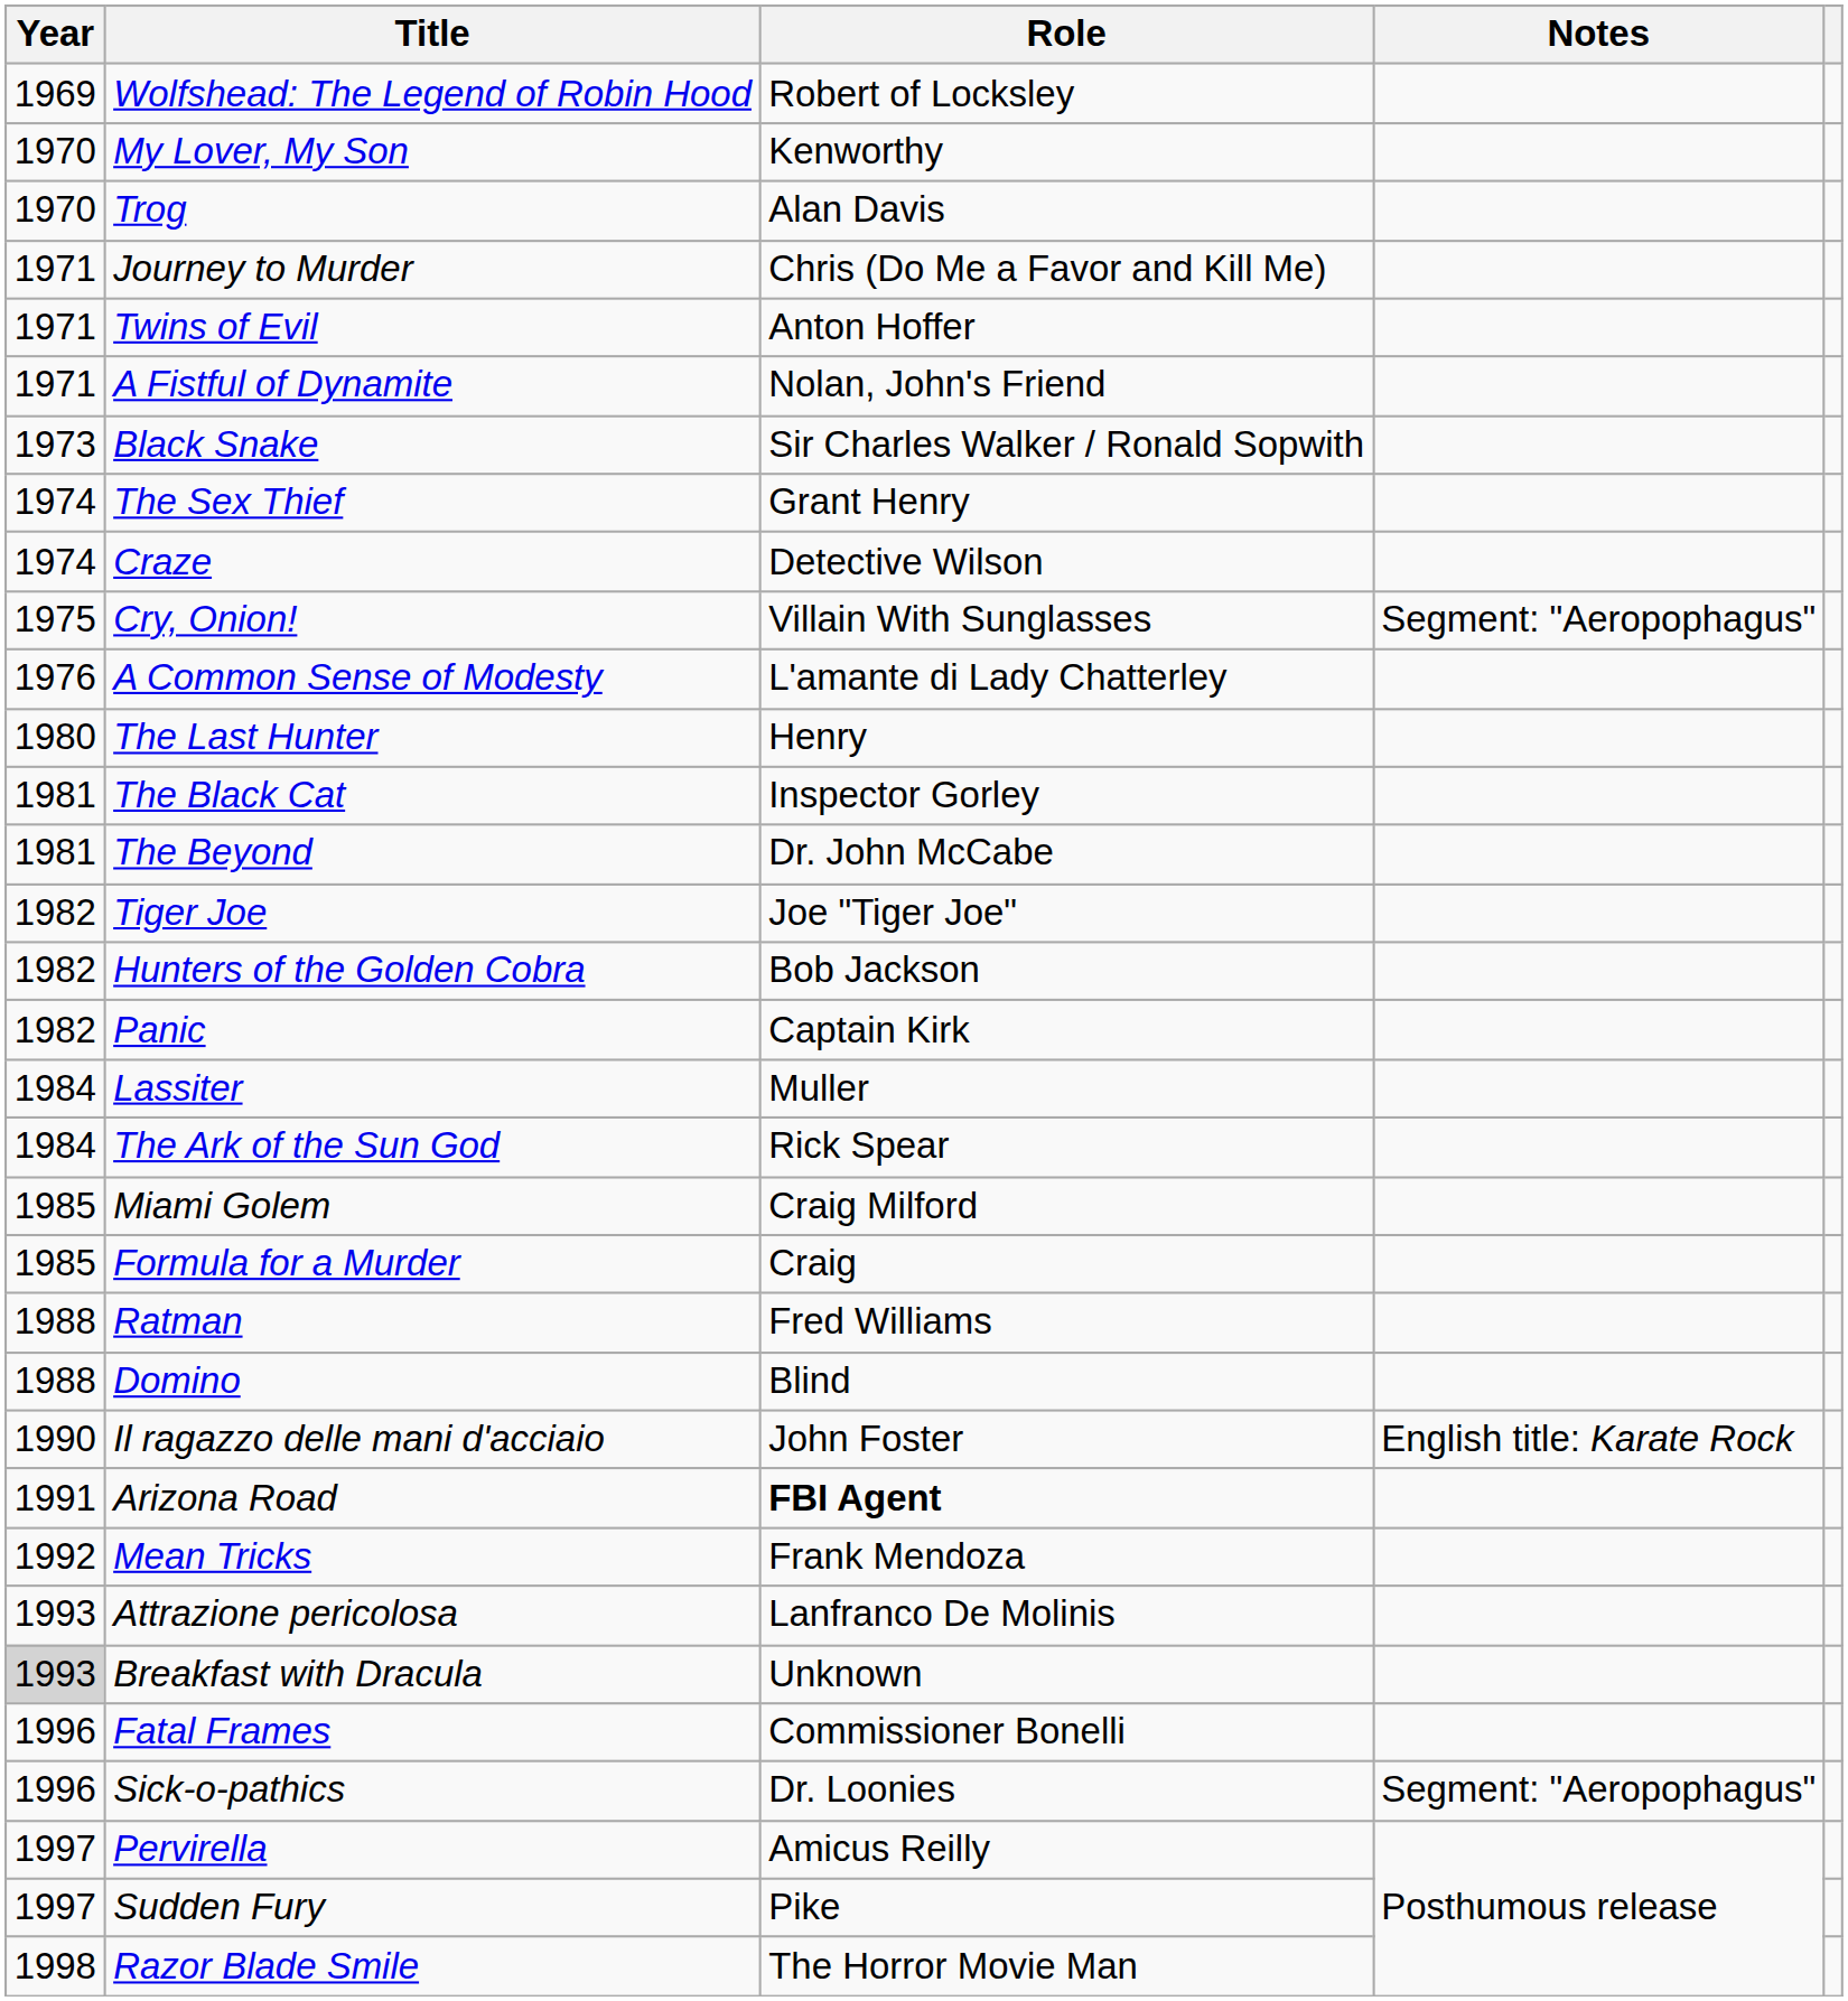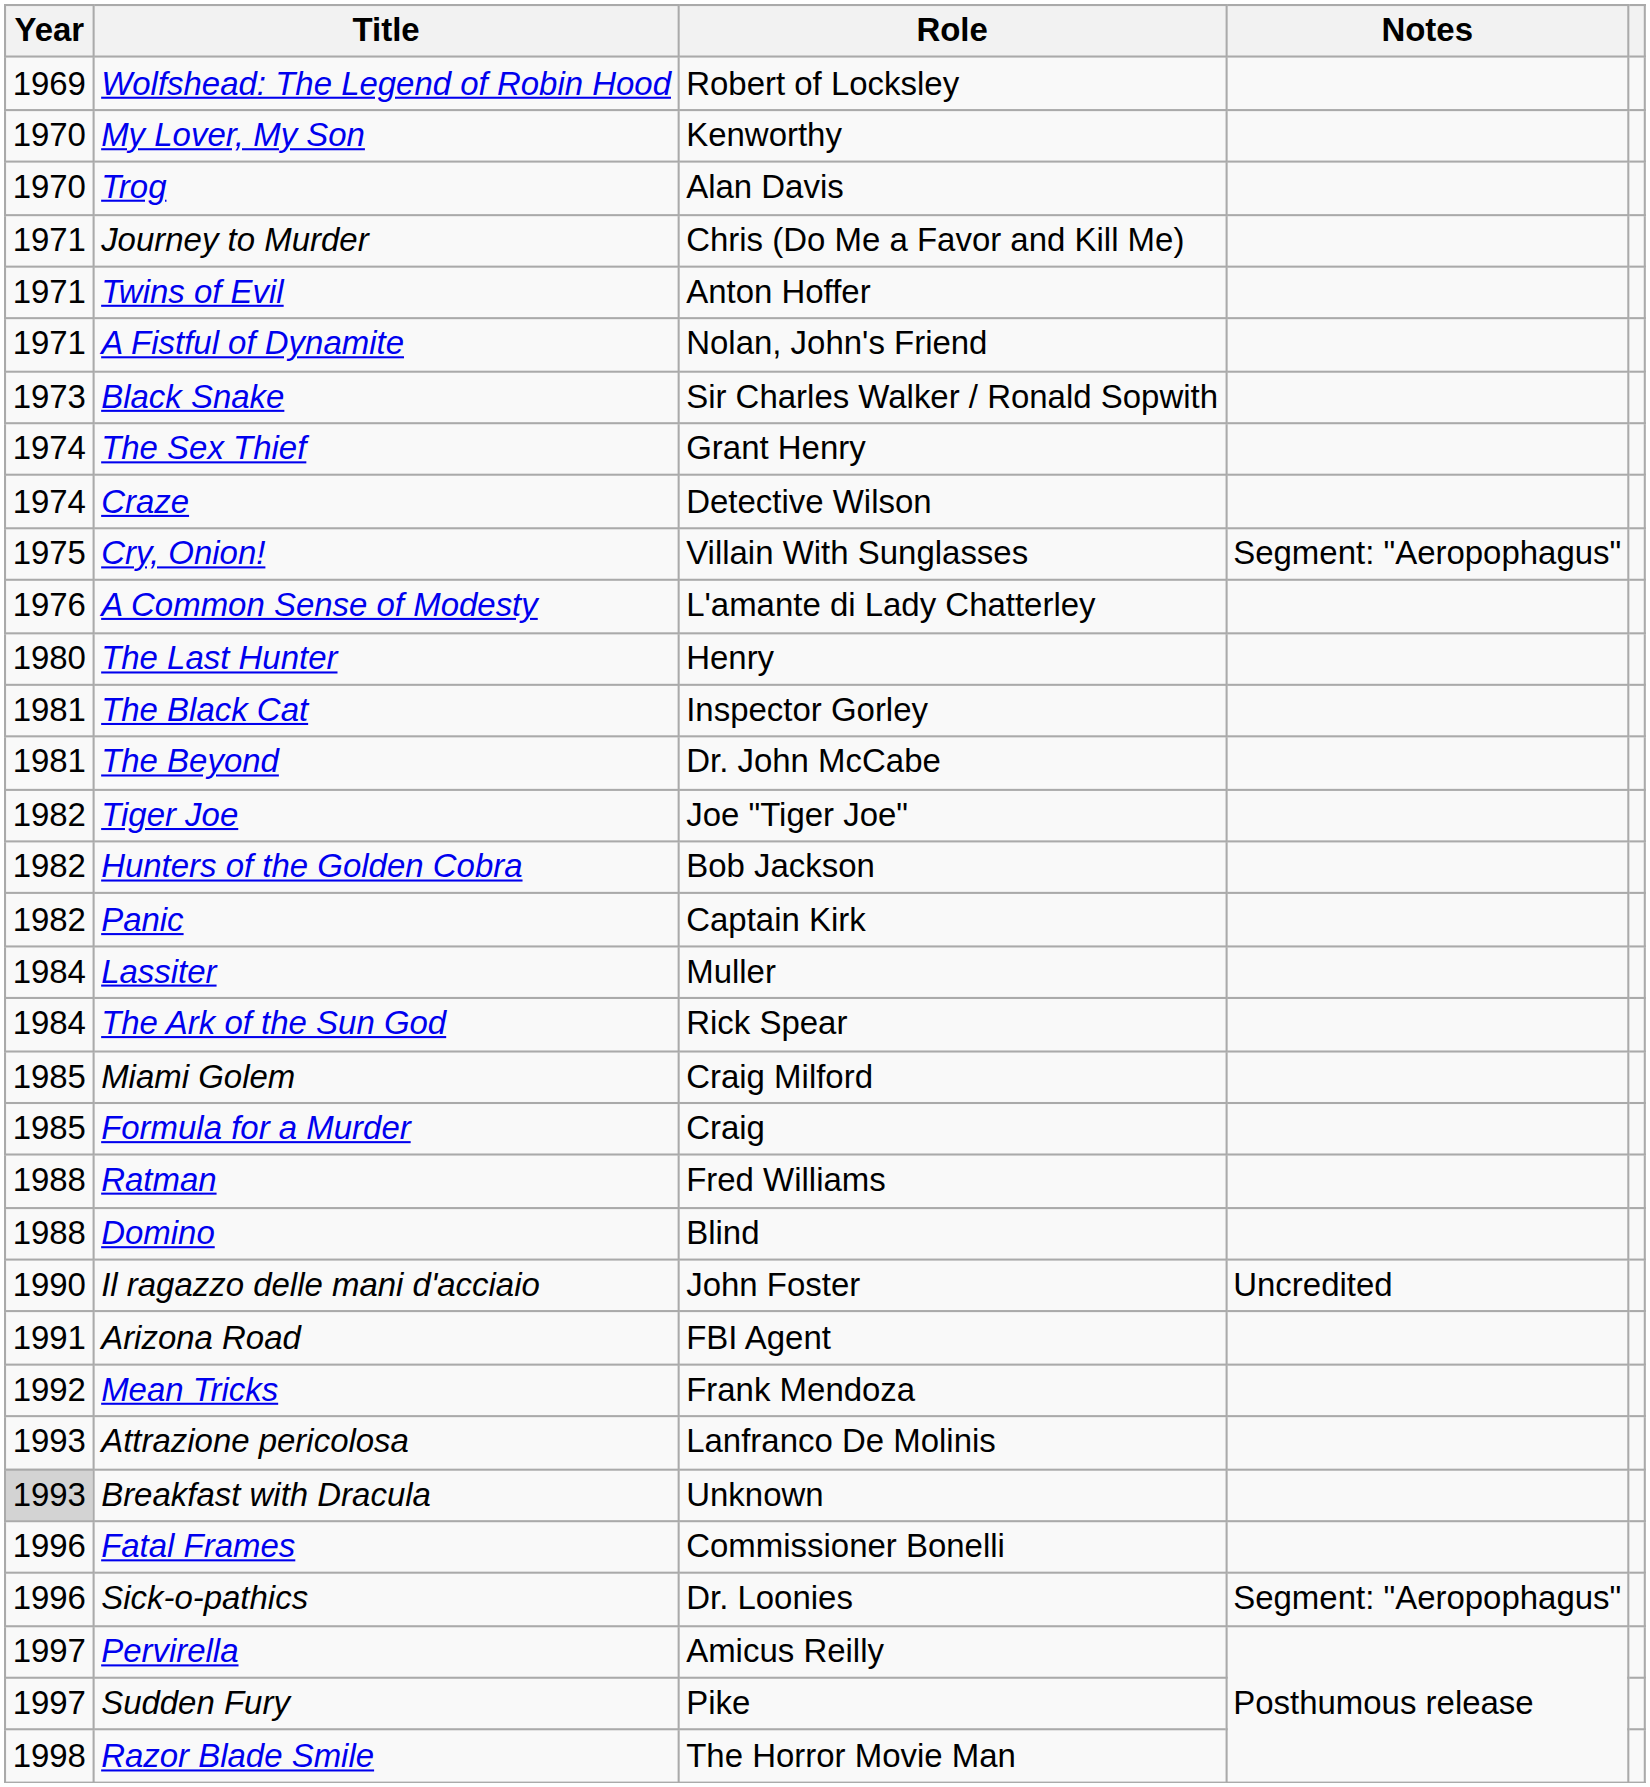Il ragazzo delle mani d'acciaio | Notes: English title: Karate Rock -> Uncredited
Arizona Road | Role: bold -> normal
